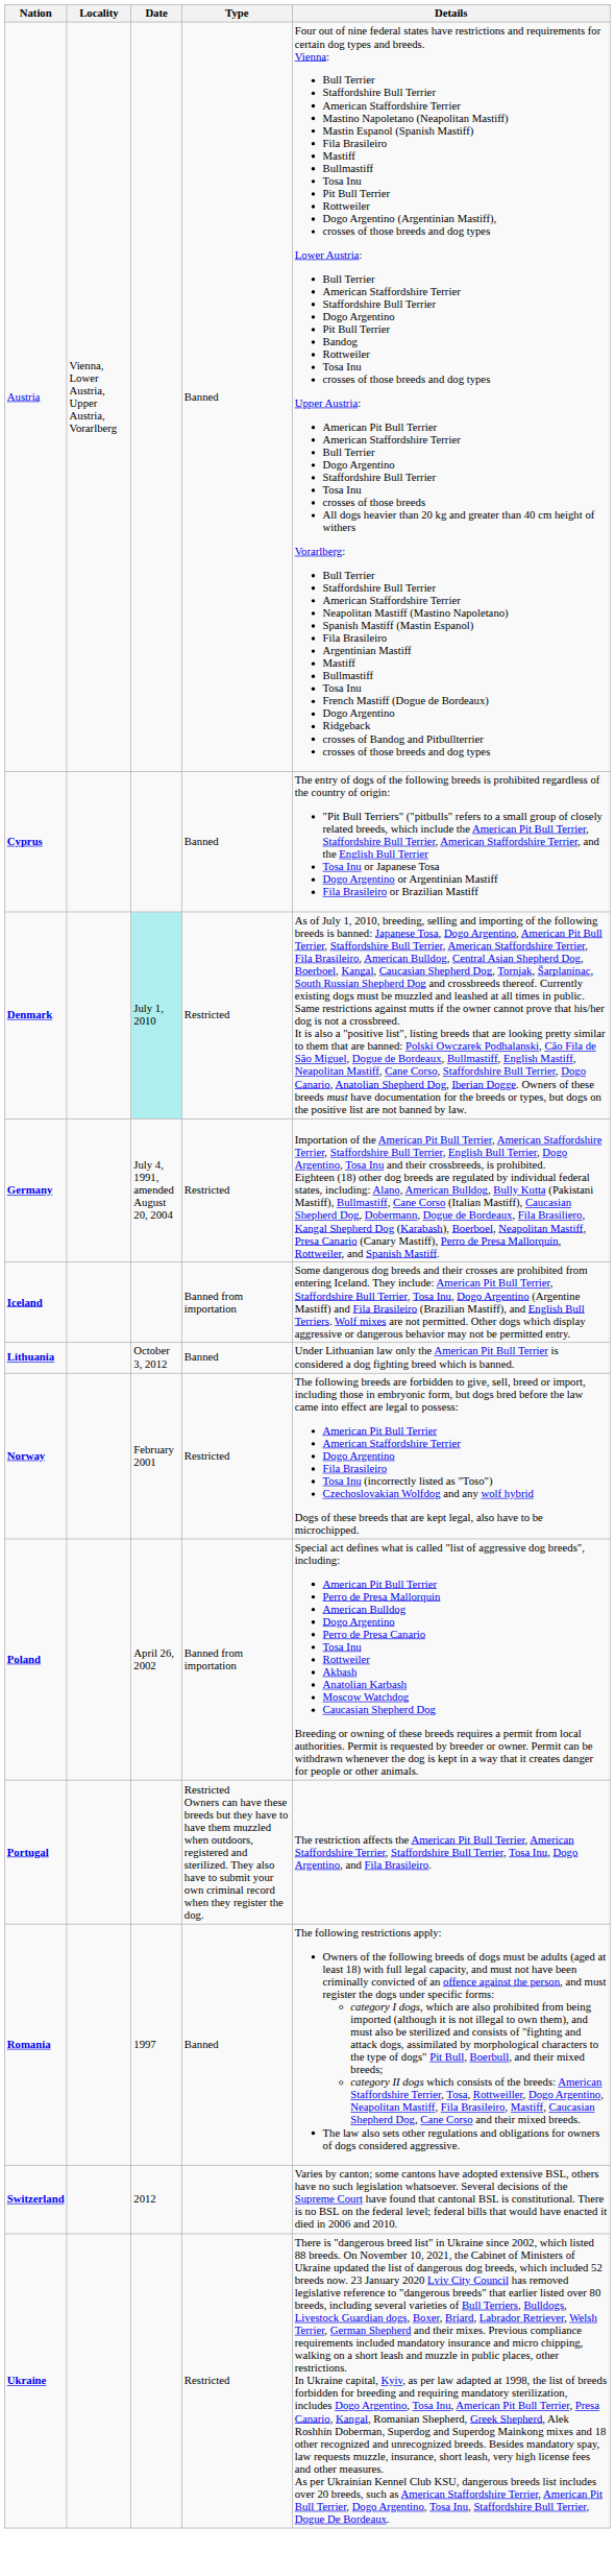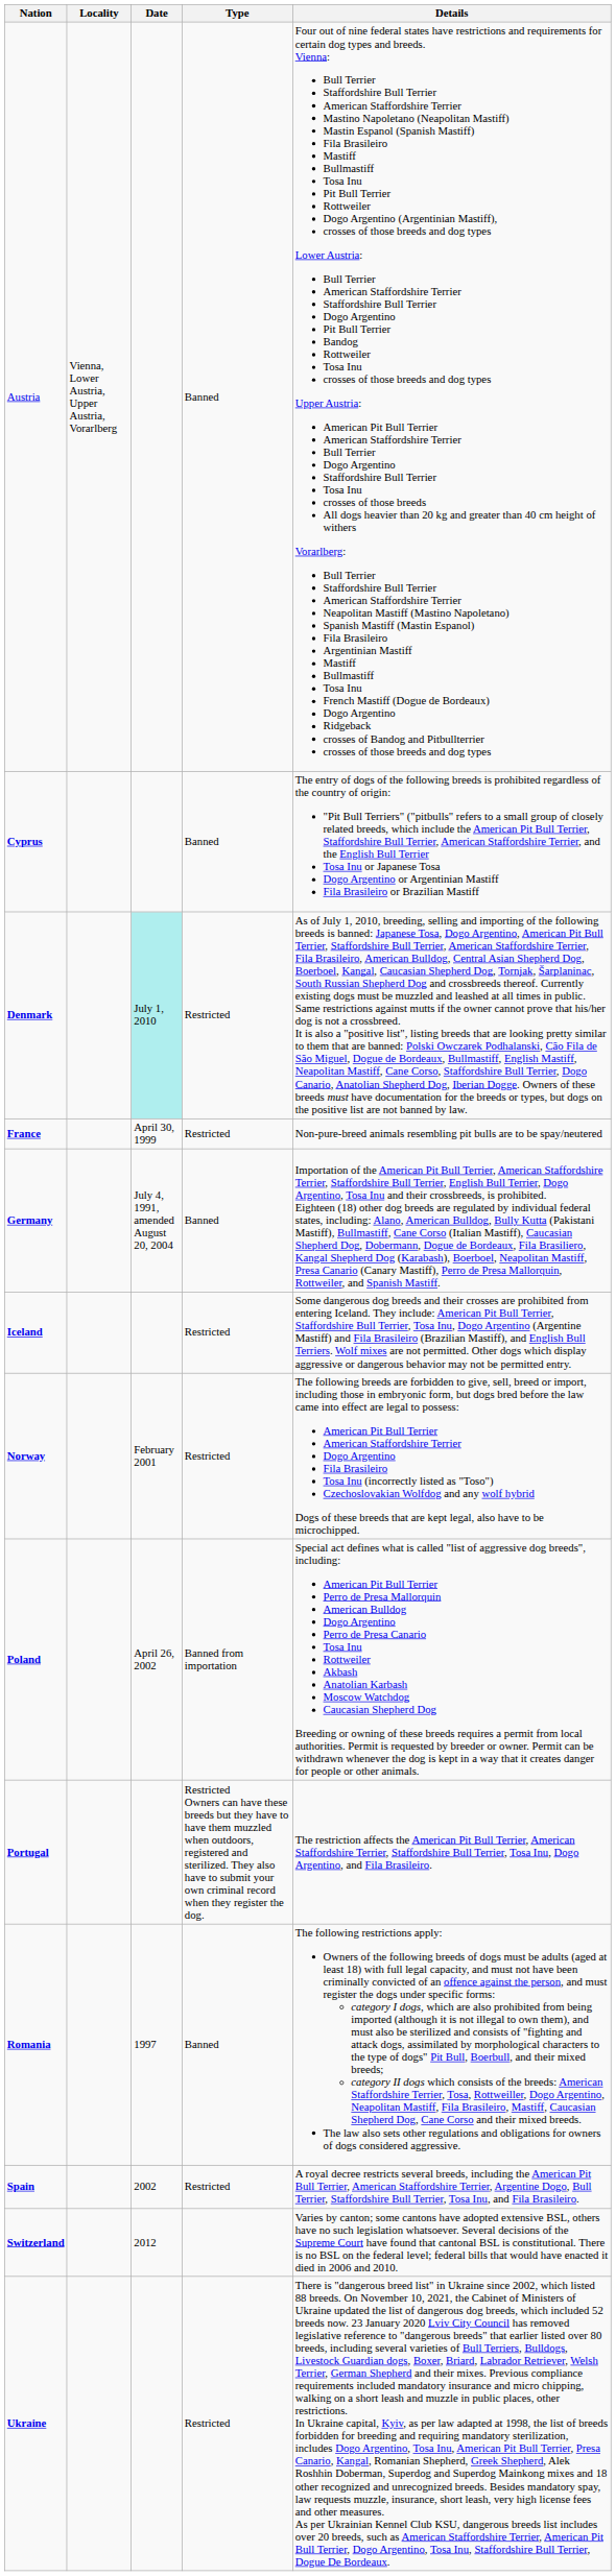+ row: France | April 30, 1999 | Restricted | Non-pure-breed animals resembling pit bulls are to be spay/neutered
Germany | Type: Restricted -> Banned
Iceland | Type: Banned from importation -> Restricted
- row: Lithuania | October 3, 2012 | Banned | Under Lithuanian law only the American Pit Bull Terrier is considered a dog fighting breed which is banned.
+ row: Spain | 2002 | Restricted | A royal decree restricts several breeds, including the American Pit Bull Terrier, American Staffordshire Terrier, Argentine Dogo, Bull Terrier, Staffordshire Bull Terrier, Tosa Inu, and Fila Brasileiro.
